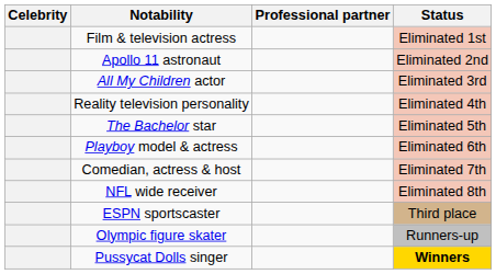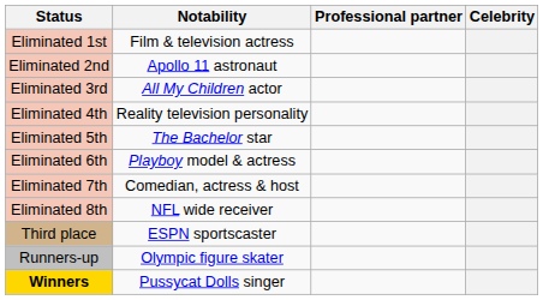columns swapped: Celebrity <-> Status
